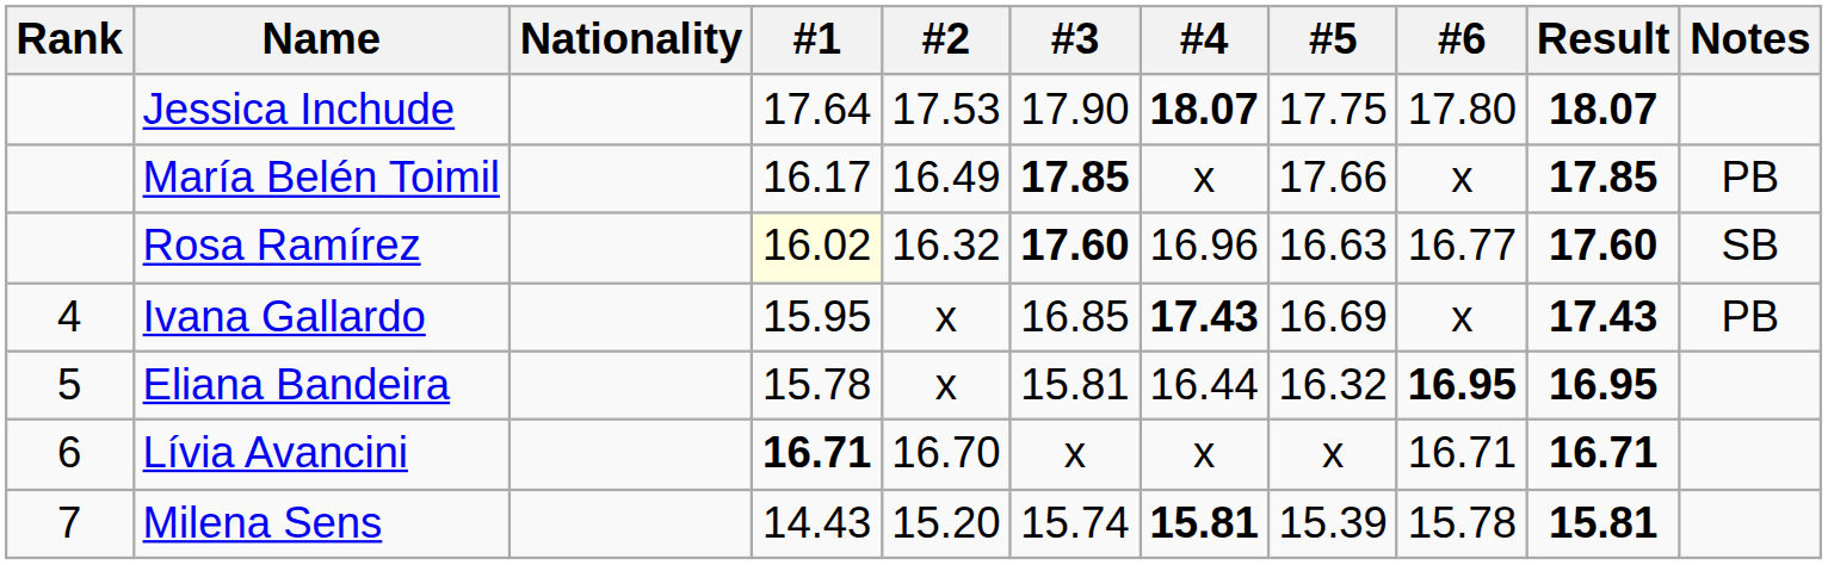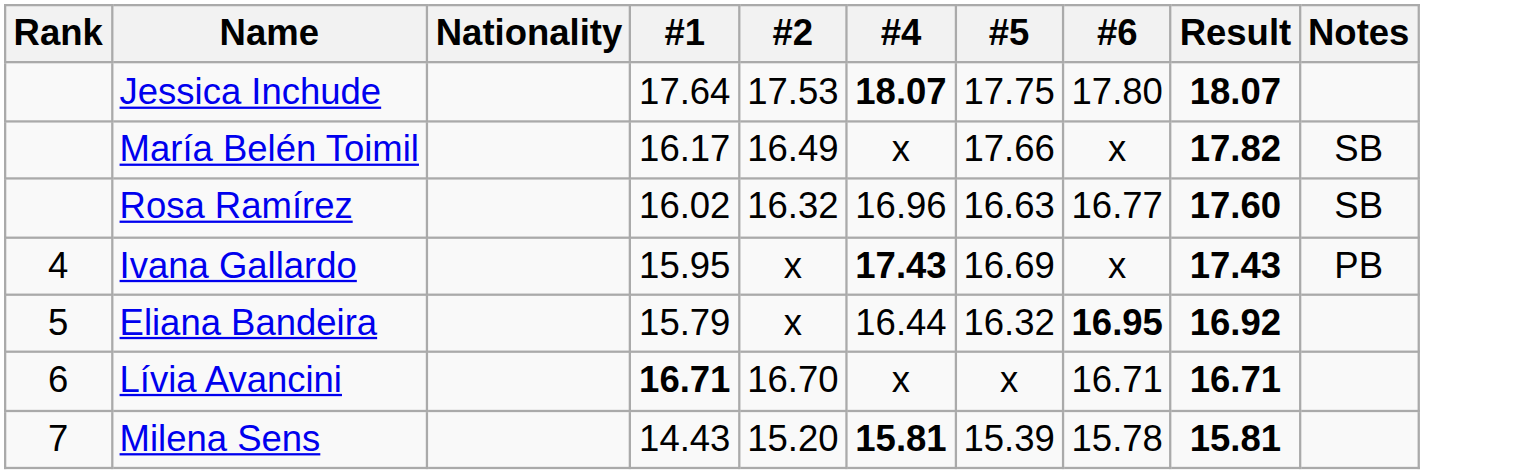- column: #3 | 17.90 | 17.85 | 17.60 | 16.85 | 15.81 | x | 15.74
María Belén Toimil | Result: 17.85 -> 17.82
María Belén Toimil | Notes: PB -> SB
Rosa Ramírez | #1: lightyellow background -> no background
Eliana Bandeira | #1: 15.78 -> 15.79
Eliana Bandeira | Result: 16.95 -> 16.92
